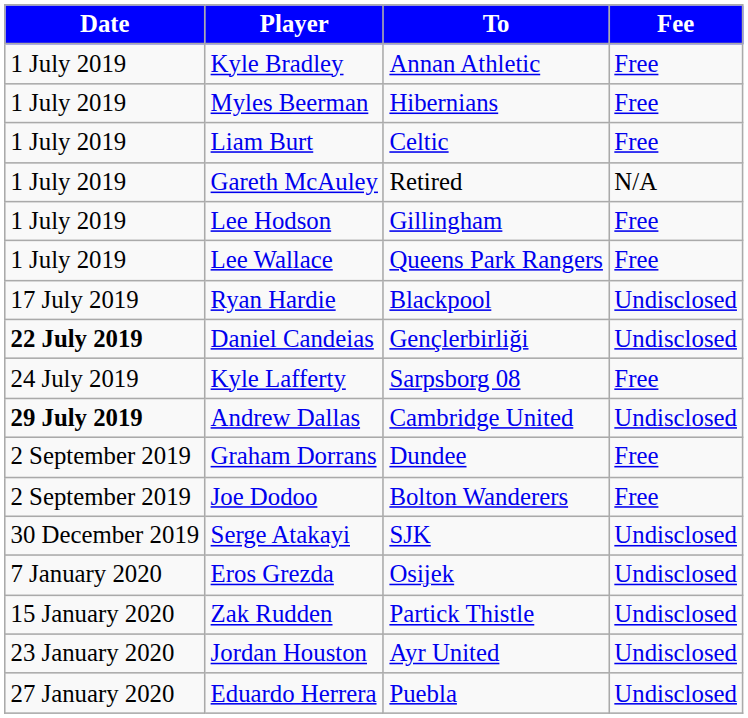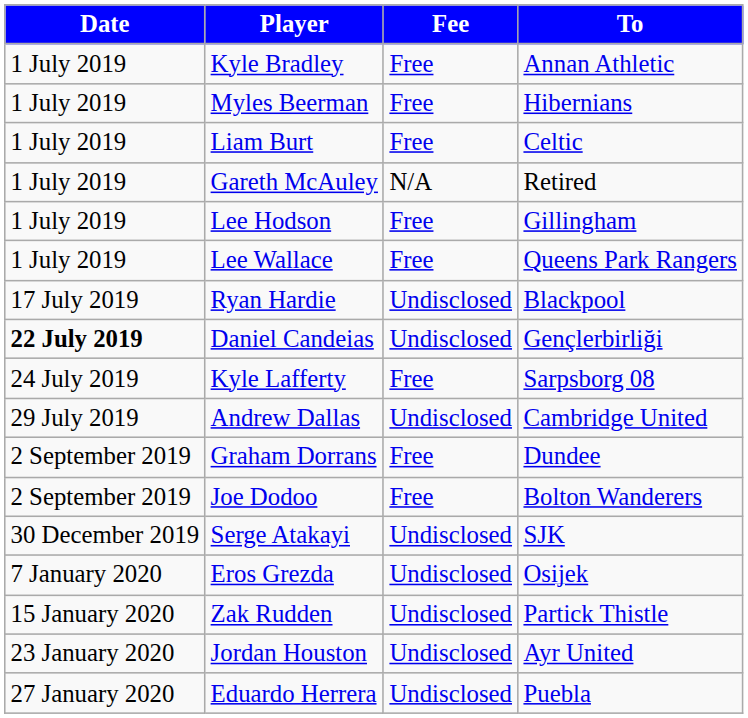columns swapped: To <-> Fee
Andrew Dallas | Date: bold -> normal
